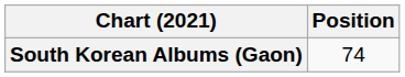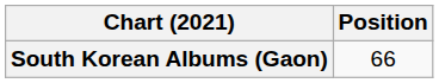South Korean Albums (Gaon) | Position: 74 -> 66
